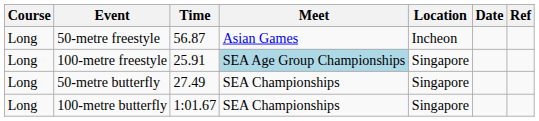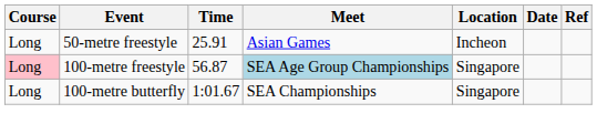50-metre freestyle | Time: 56.87 -> 25.91
100-metre freestyle | Course: no background -> pink background
100-metre freestyle | Time: 25.91 -> 56.87
- row: Long | 50-metre butterfly | 27.49 | SEA Championships | Singapore
